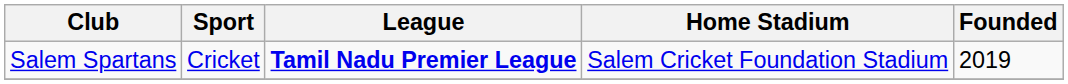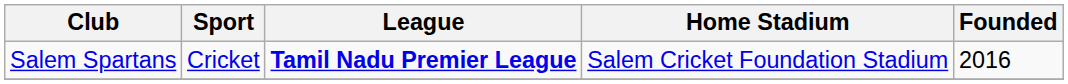Salem Spartans | Founded: 2019 -> 2016
